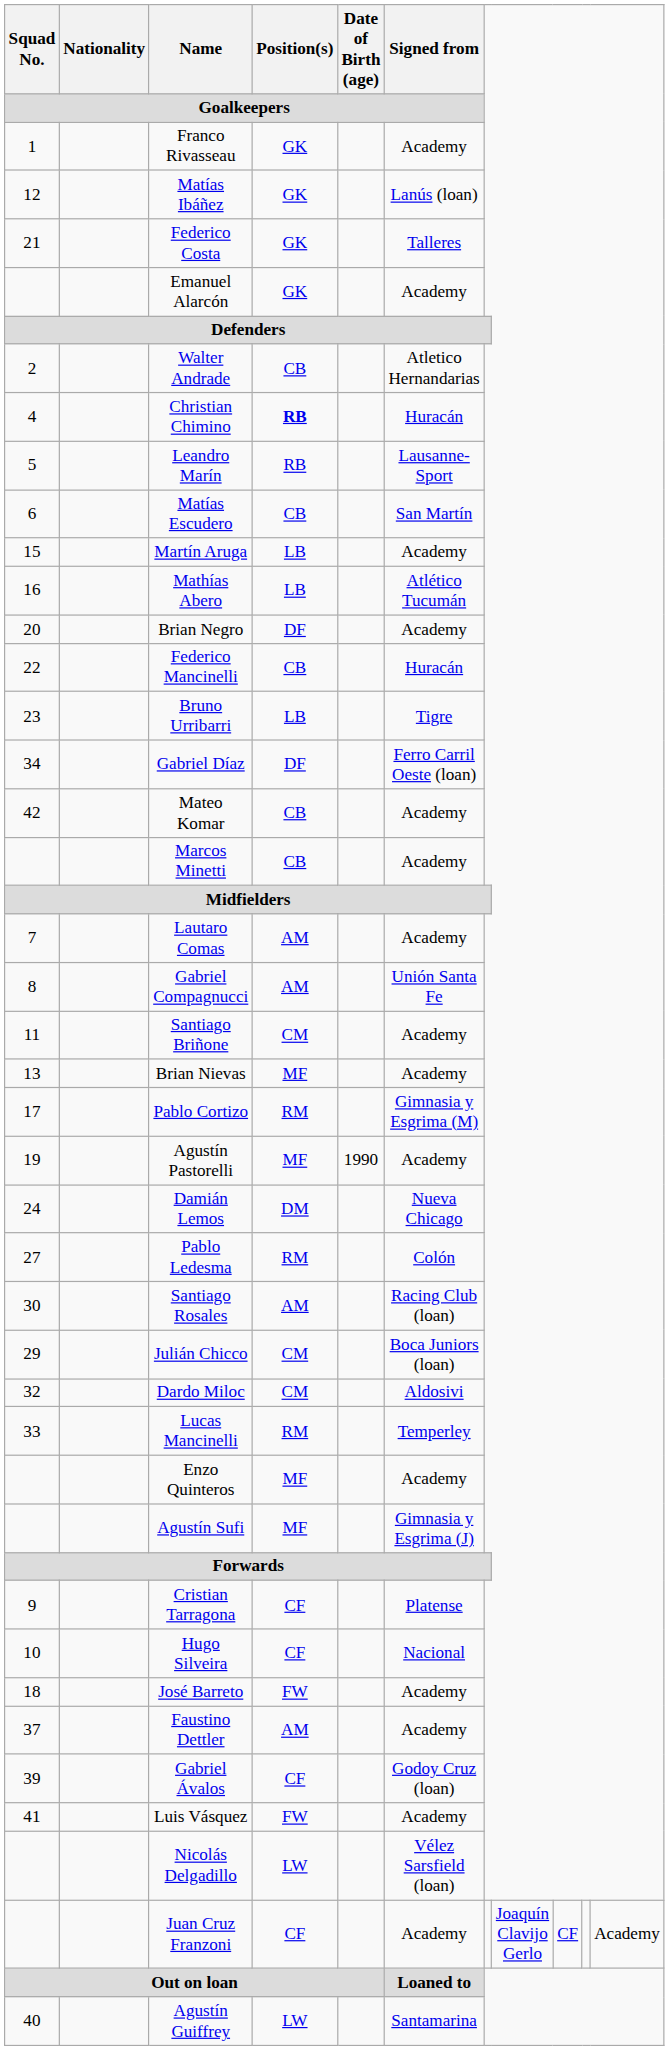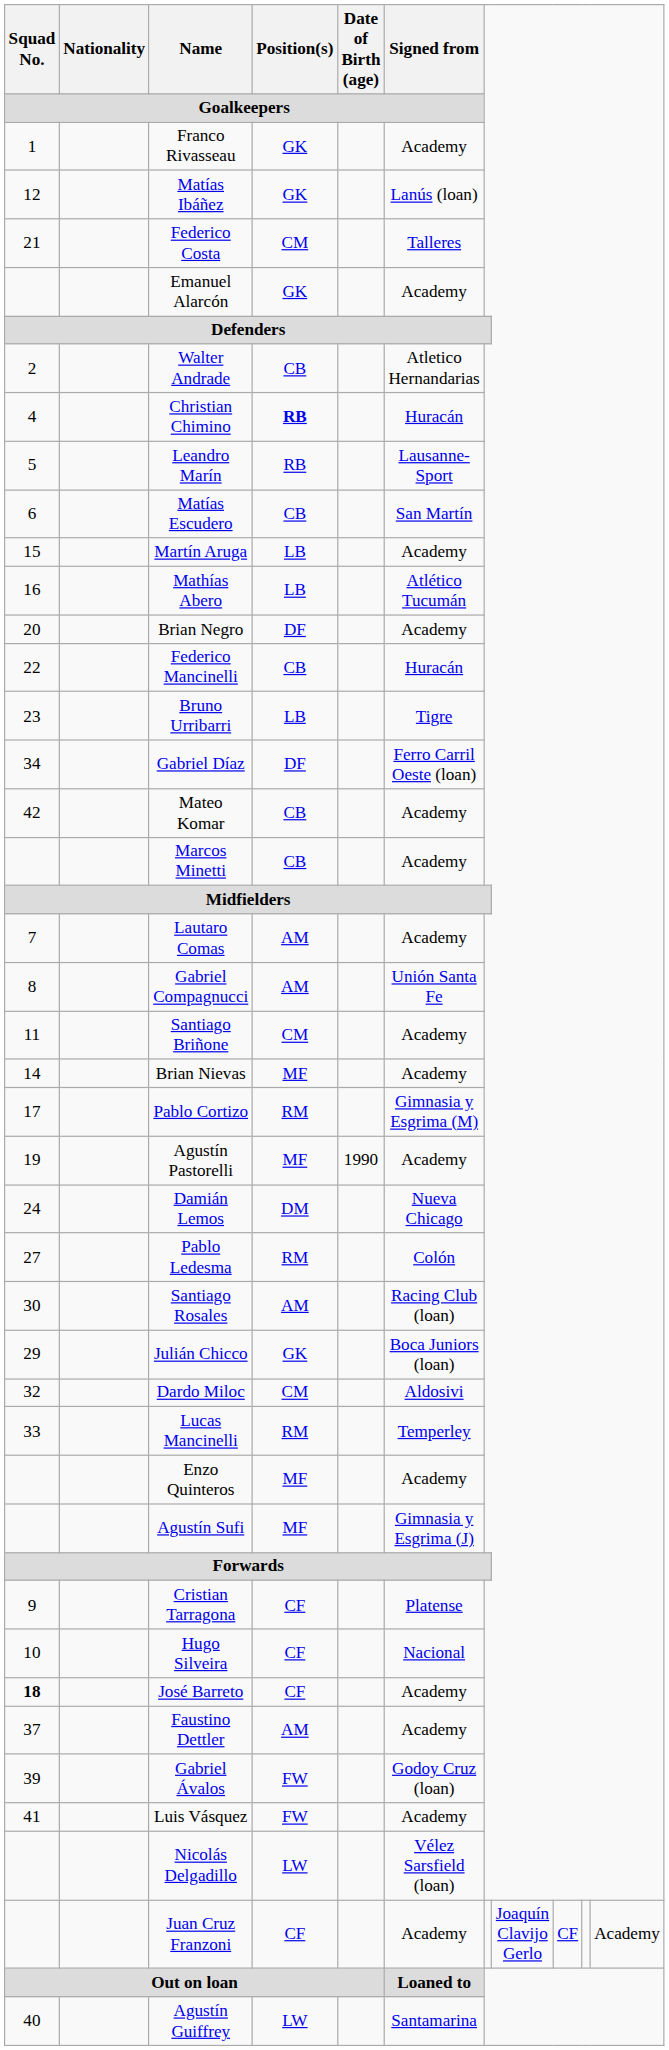Federico Costa | Position(s) / Goalkeepers: GK -> CM
Brian Nievas | Squad No. / Goalkeepers: 13 -> 14
Julián Chicco | Position(s) / Goalkeepers: CM -> GK
José Barreto | Squad No. / Goalkeepers: normal -> bold
José Barreto | Position(s) / Goalkeepers: FW -> CF
Gabriel Ávalos | Position(s) / Goalkeepers: CF -> FW
